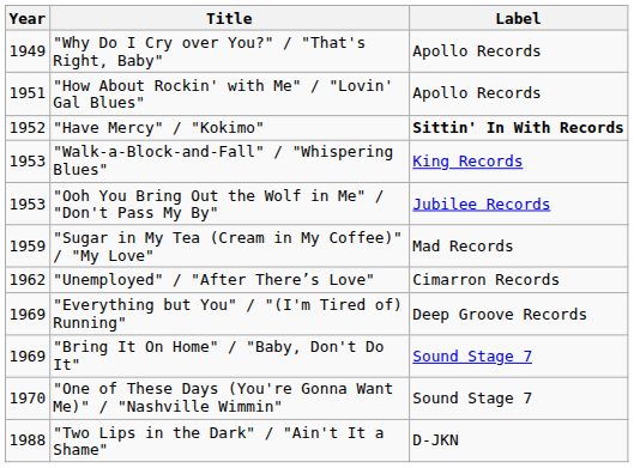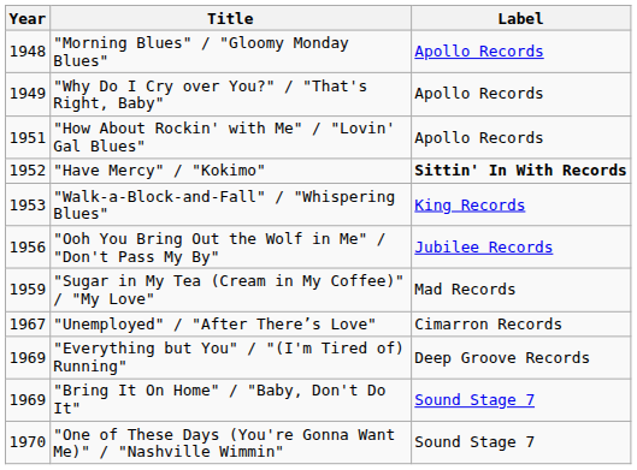+ row: 1948 | "Morning Blues" / "Gloomy Monday Blues" | Apollo Records
"Ooh You Bring Out the Wolf in Me" / "Don't Pass My By" | Year: 1953 -> 1956
"Unemployed" / "After There’s Love" | Year: 1962 -> 1967
- row: 1988 | "Two Lips in the Dark" / "Ain't It a Shame" | D-JKN
